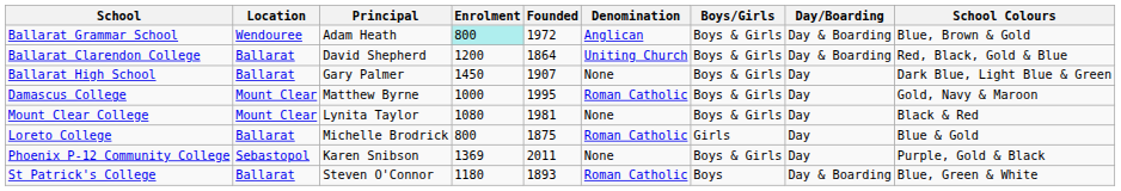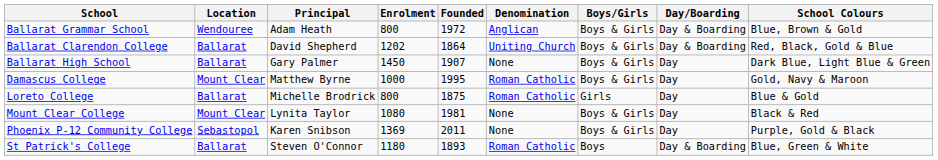Ballarat Grammar School | Enrolment: paleturquoise background -> no background
Ballarat Clarendon College | Enrolment: 1200 -> 1202
rows swapped: Loreto College <-> Mount Clear College
